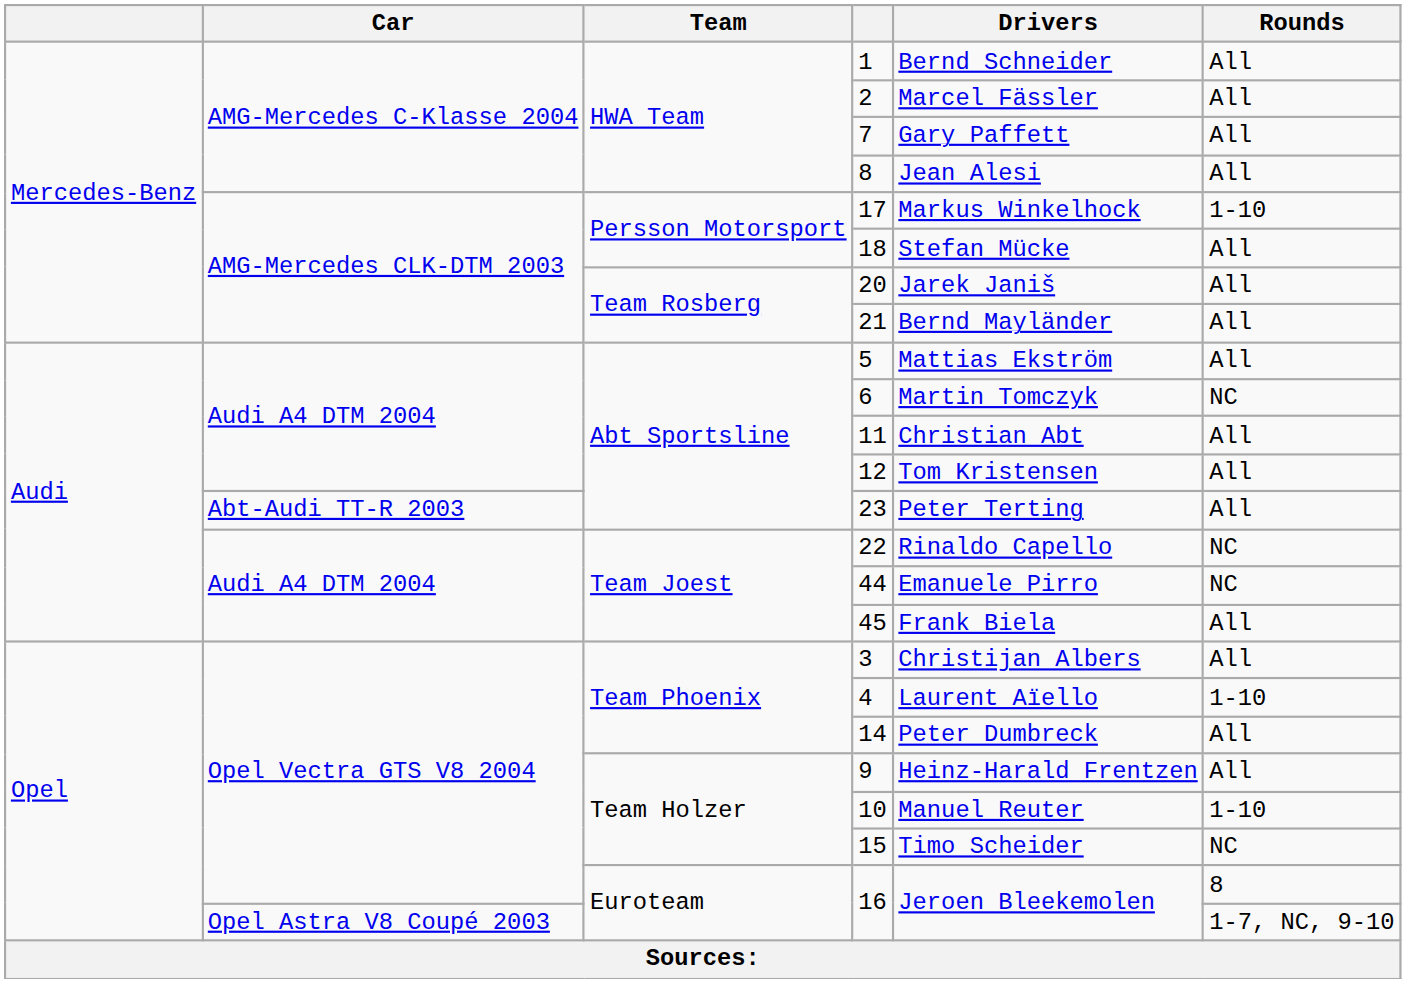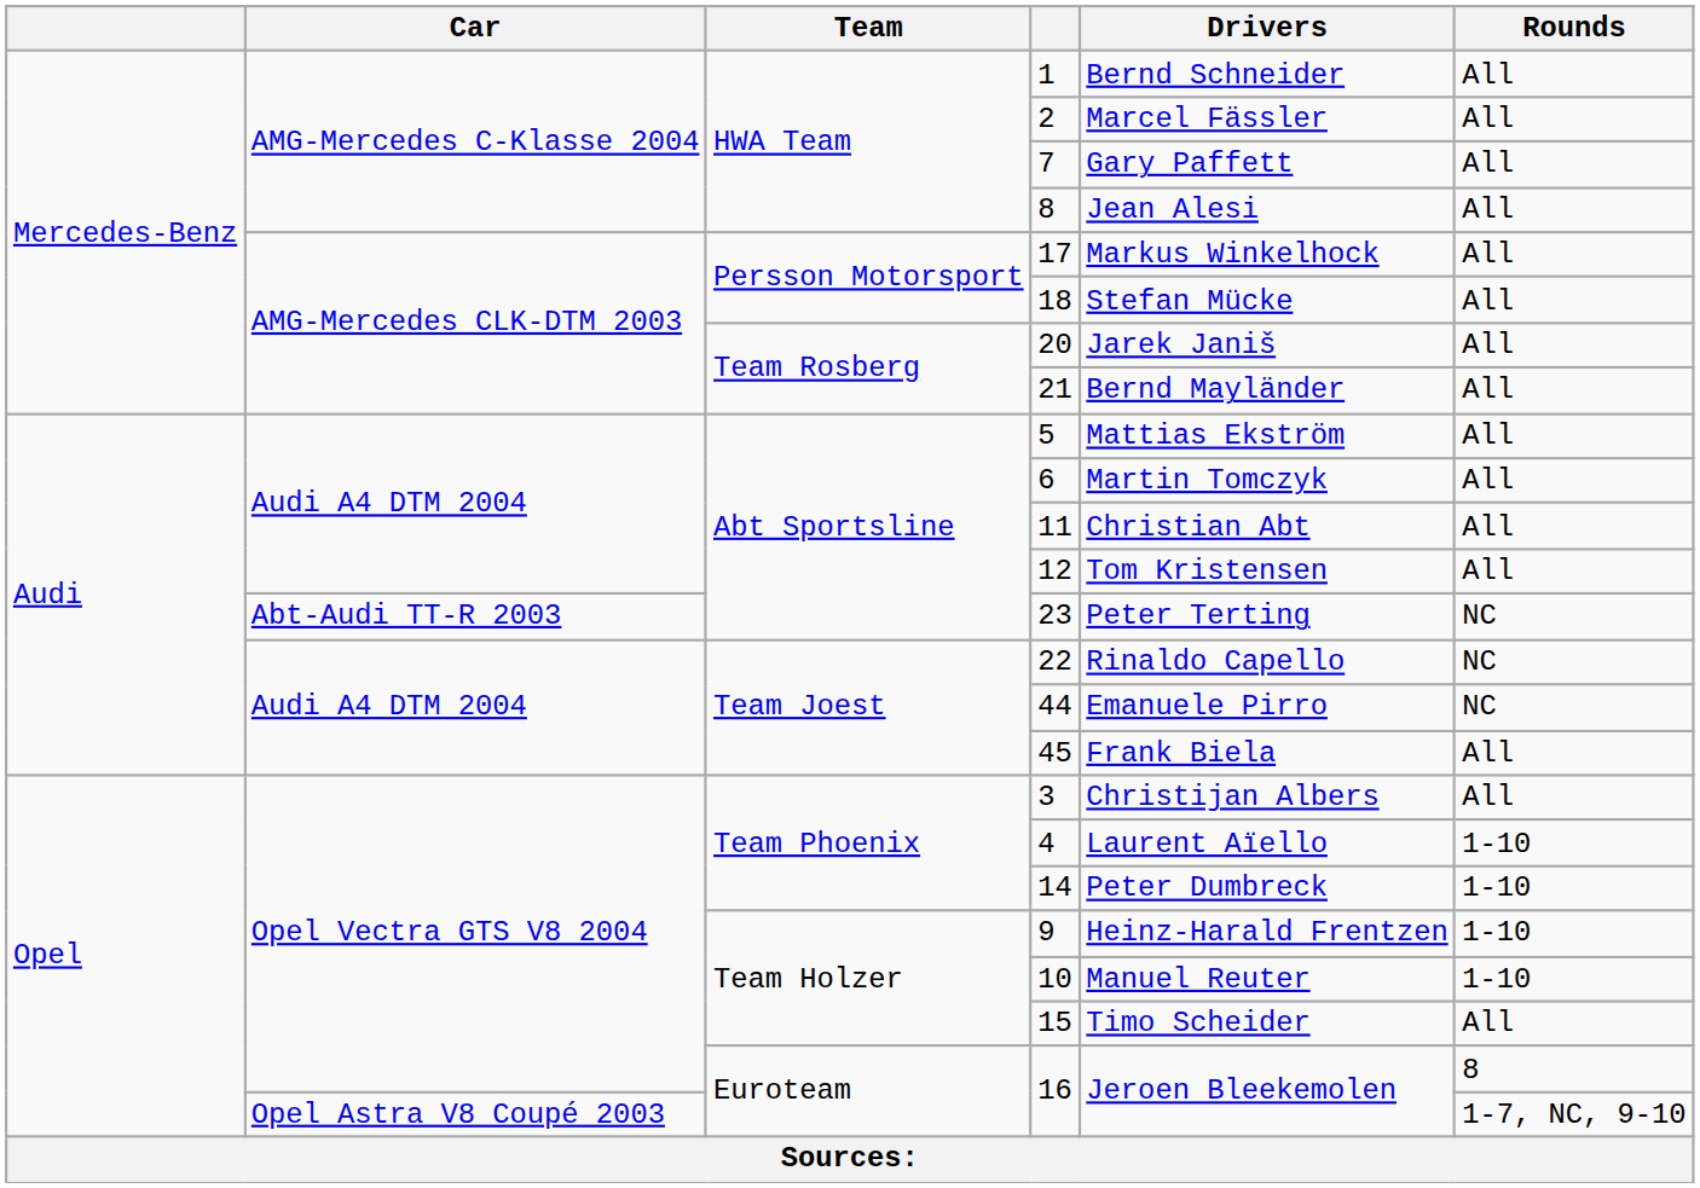17 | Rounds: 1-10 -> All
6 | Rounds: NC -> All
23 | Rounds: All -> NC
14 | Rounds: All -> 1-10
9 | Rounds: All -> 1-10
15 | Rounds: NC -> All
